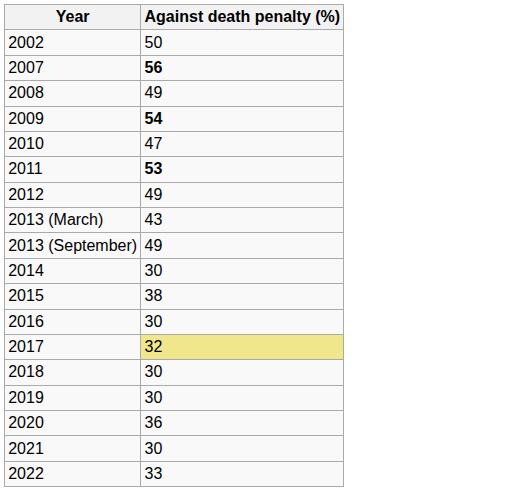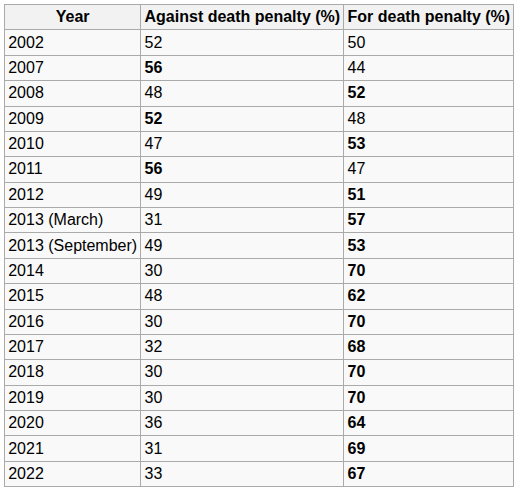+ column: For death penalty (%) | 50 | 44 | 52 | 48 | 53 | 47 | 51 | 57 | 53 | 70 | 62 | 70 | 68 | 70 | 70 | 64 | 69 | 67
2002 | Against death penalty (%): 50 -> 52
2008 | Against death penalty (%): 49 -> 48
2009 | Against death penalty (%): 54 -> 52
2011 | Against death penalty (%): 53 -> 56
2013 (March) | Against death penalty (%): 43 -> 31
2015 | Against death penalty (%): 38 -> 48
2017 | Against death penalty (%): khaki background -> no background
2021 | Against death penalty (%): 30 -> 31
